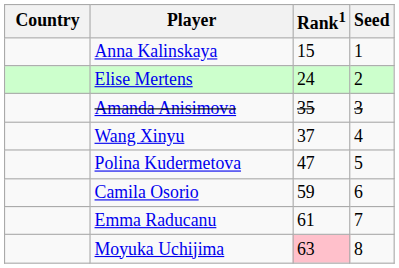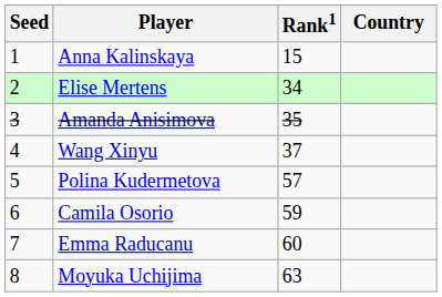columns swapped: Country <-> Seed
Elise Mertens | Rank1: 24 -> 34
Polina Kudermetova | Rank1: 47 -> 57
Emma Raducanu | Rank1: 61 -> 60
Moyuka Uchijima | Rank1: pink background -> no background
